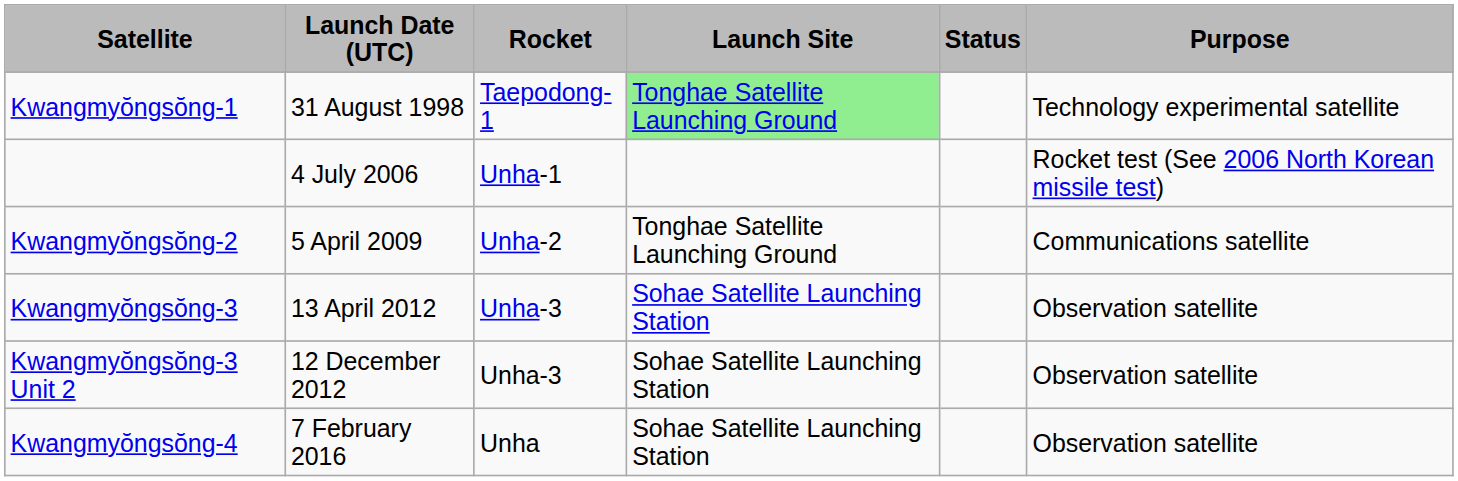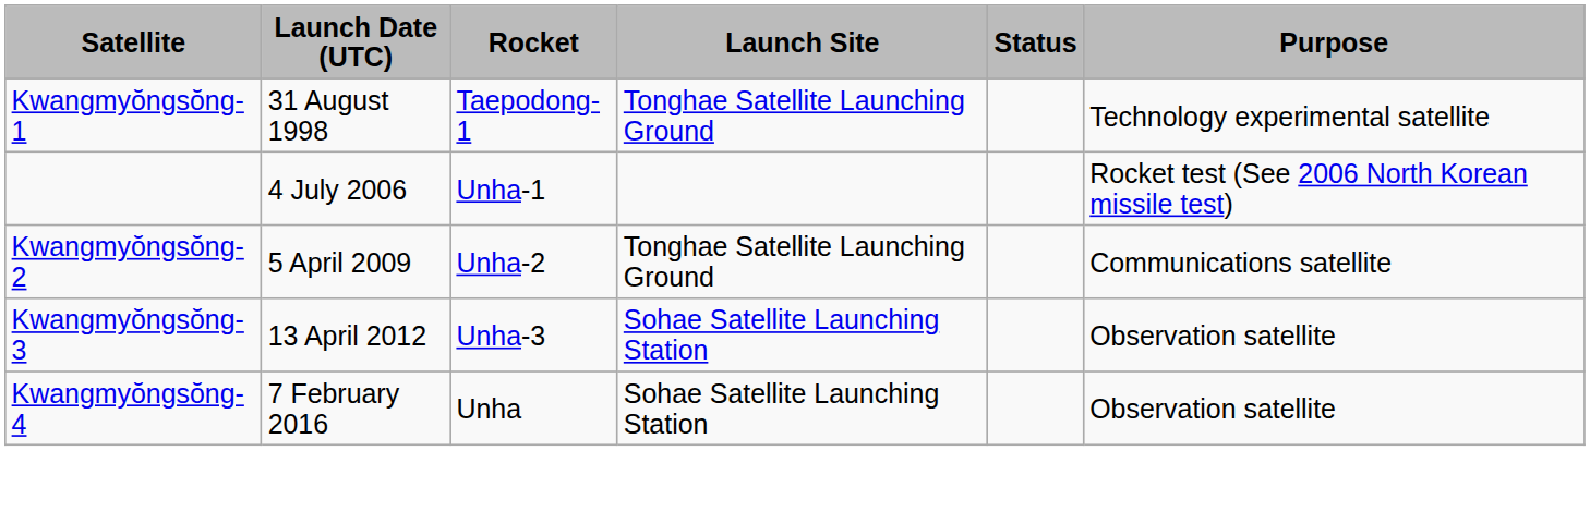Kwangmyŏngsŏng-1 | Launch Site: lightgreen background -> no background
- row: Kwangmyŏngsŏng-3 Unit 2 | 12 December 2012 | Unha-3 | Sohae Satellite Launching Station | Observation satellite
